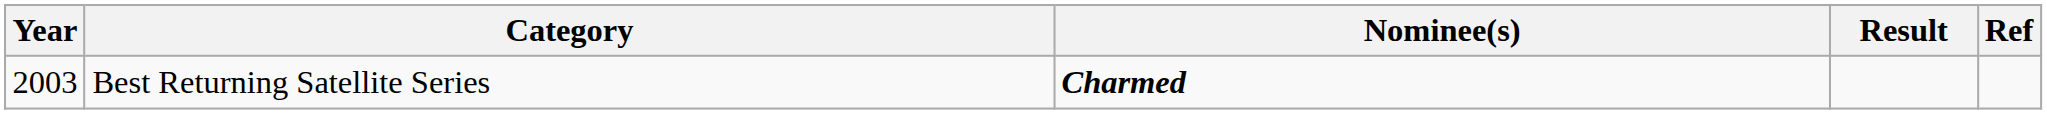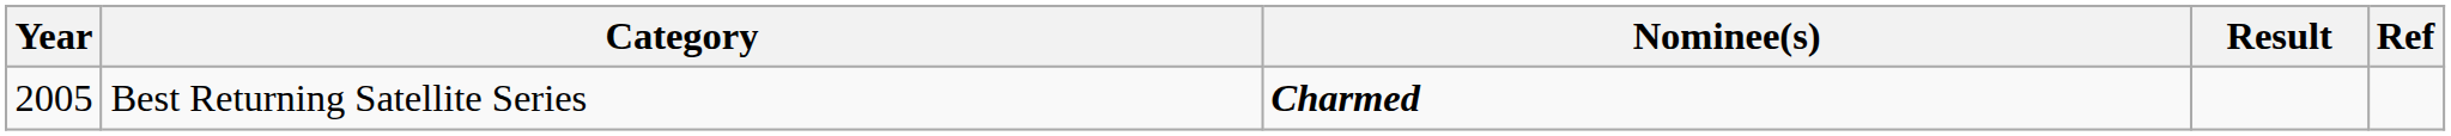Best Returning Satellite Series | Year: 2003 -> 2005
